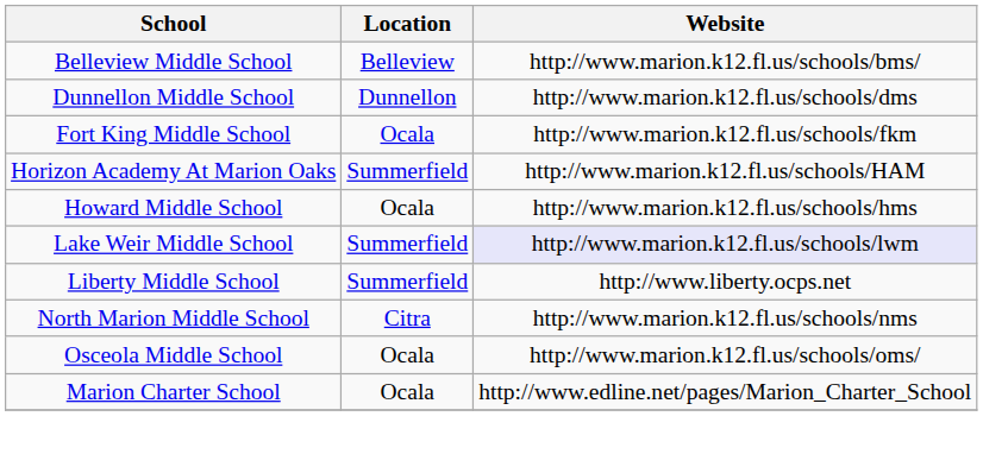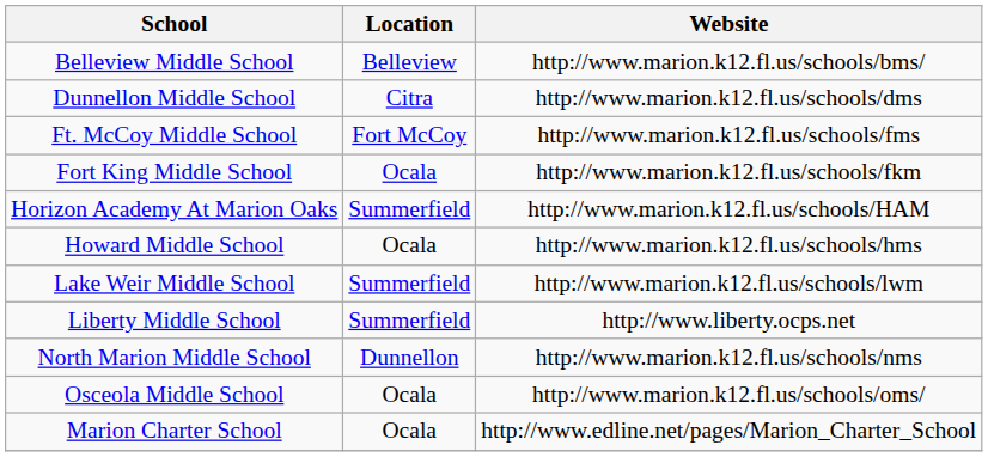Dunnellon Middle School | Location: Dunnellon -> Citra
+ row: Ft. McCoy Middle School | Fort McCoy | http://www.marion.k12.fl.us/schools/fms
Lake Weir Middle School | Website: lavender background -> no background
North Marion Middle School | Location: Citra -> Dunnellon
